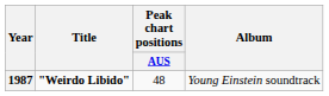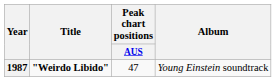1987 | Peak chart positions / AUS: 48 -> 47
